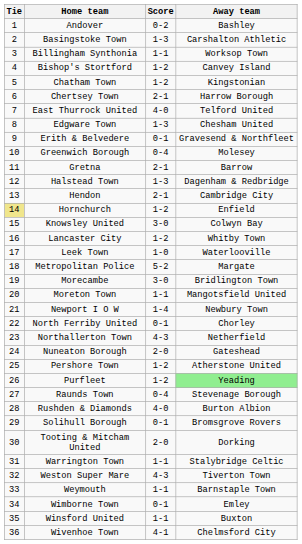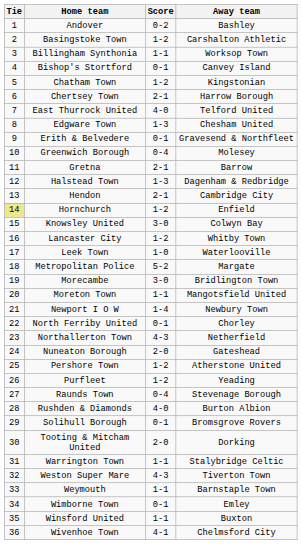Basingstoke Town | Score: 1-3 -> 1-2
Bishop's Stortford | Score: 1-2 -> 0-1
Purfleet | Away team: lightgreen background -> no background
